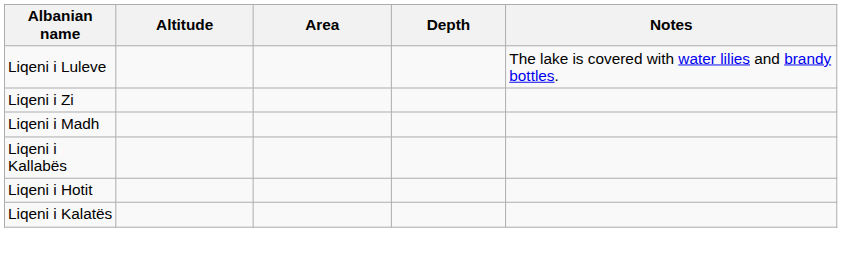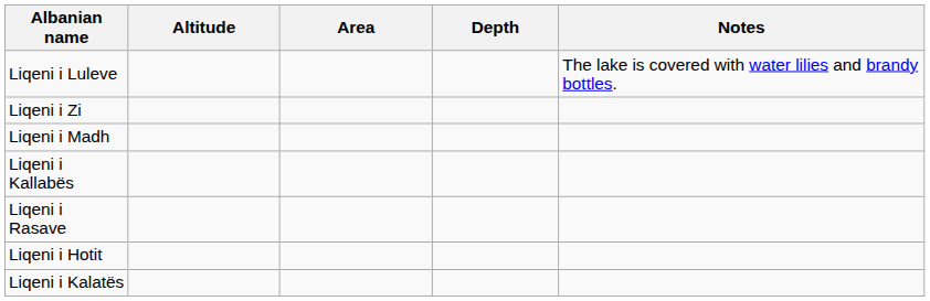+ row: Liqeni i Rasave
